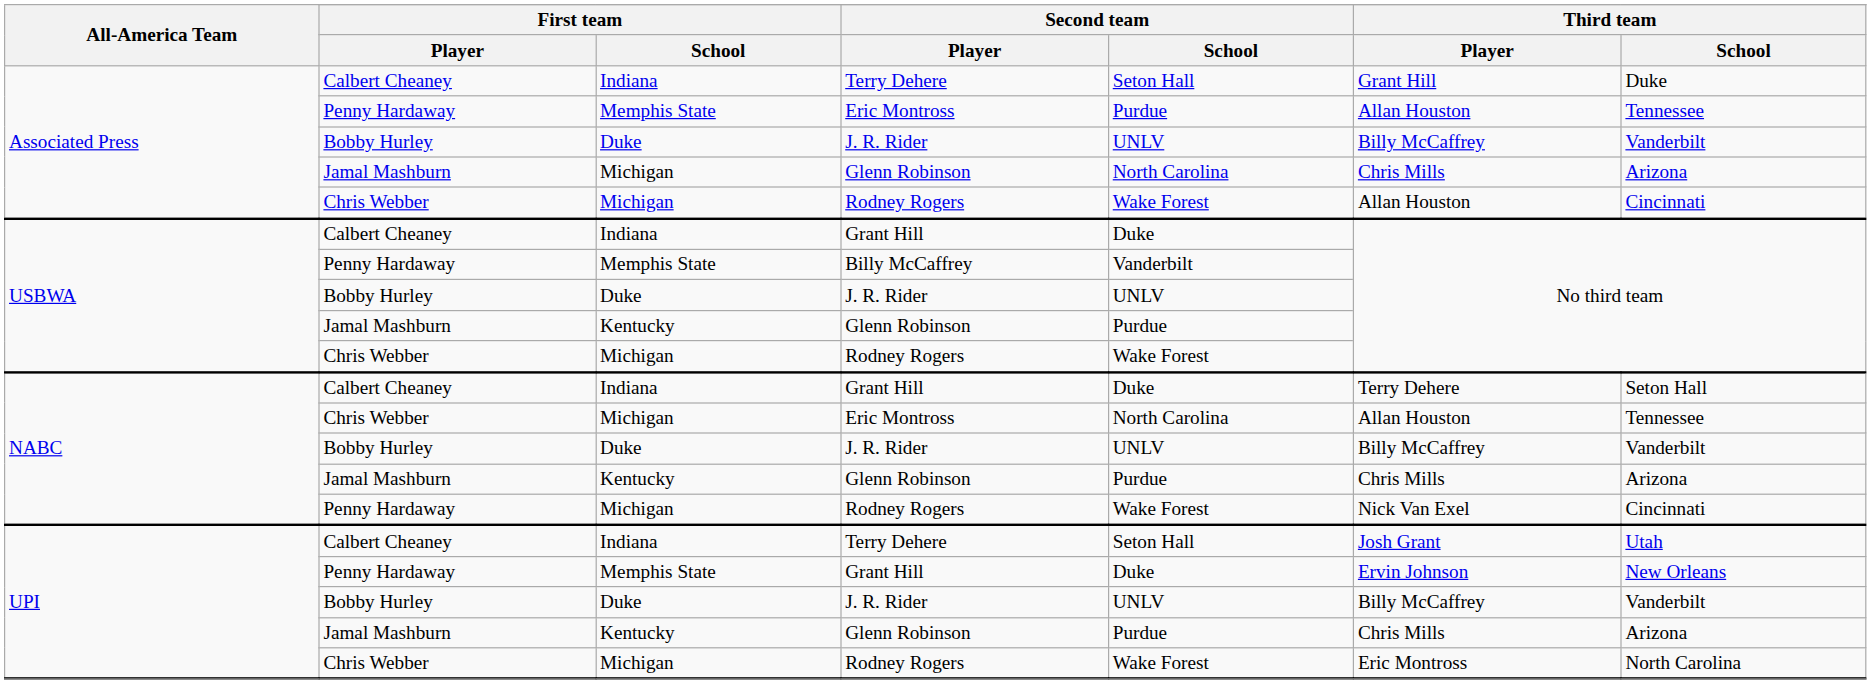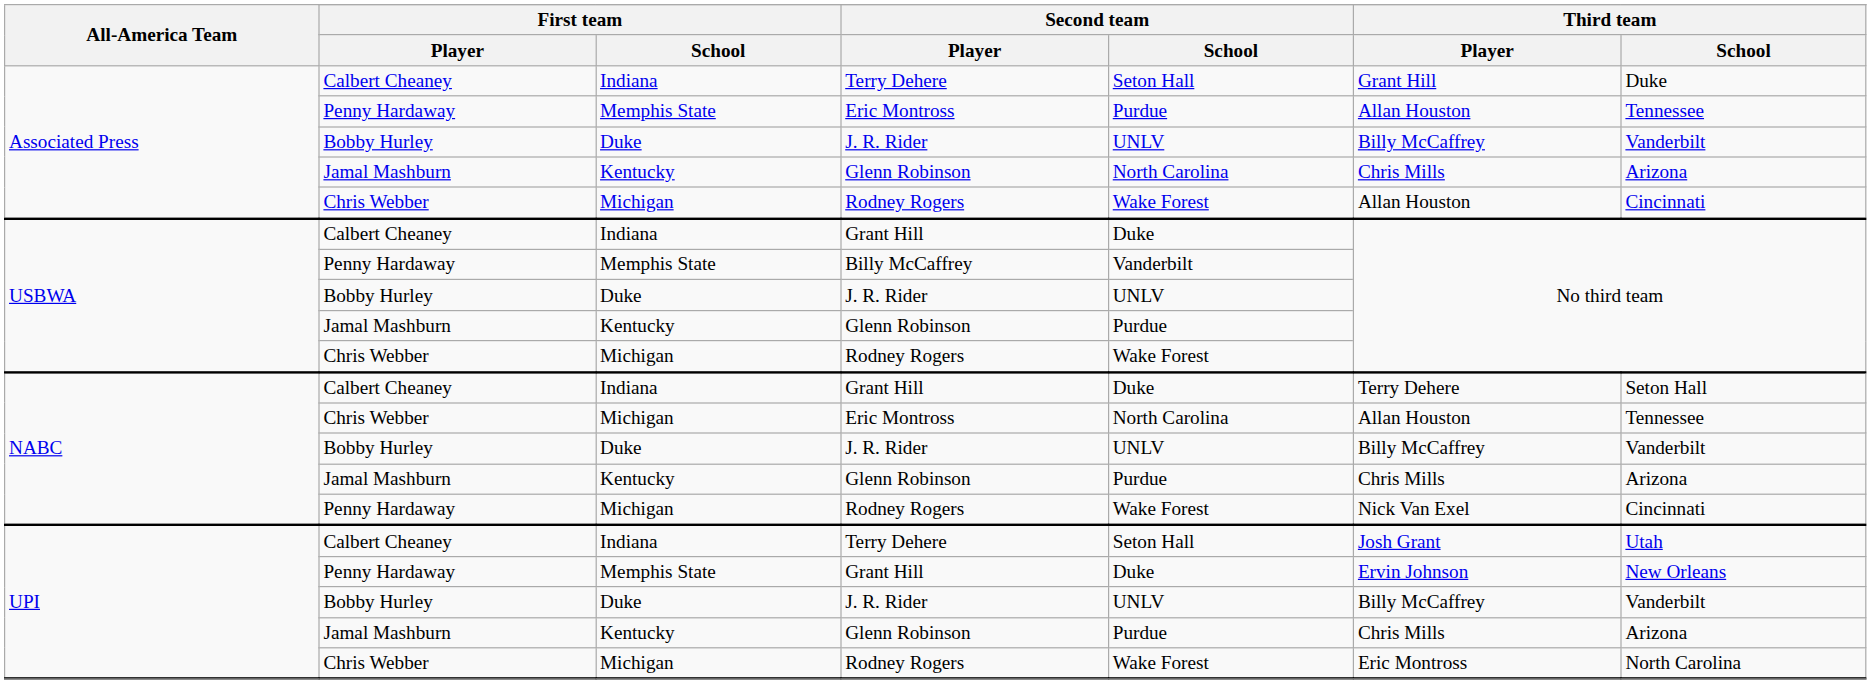Associated Press / Glenn Robinson | First team / School: Michigan -> Kentucky
